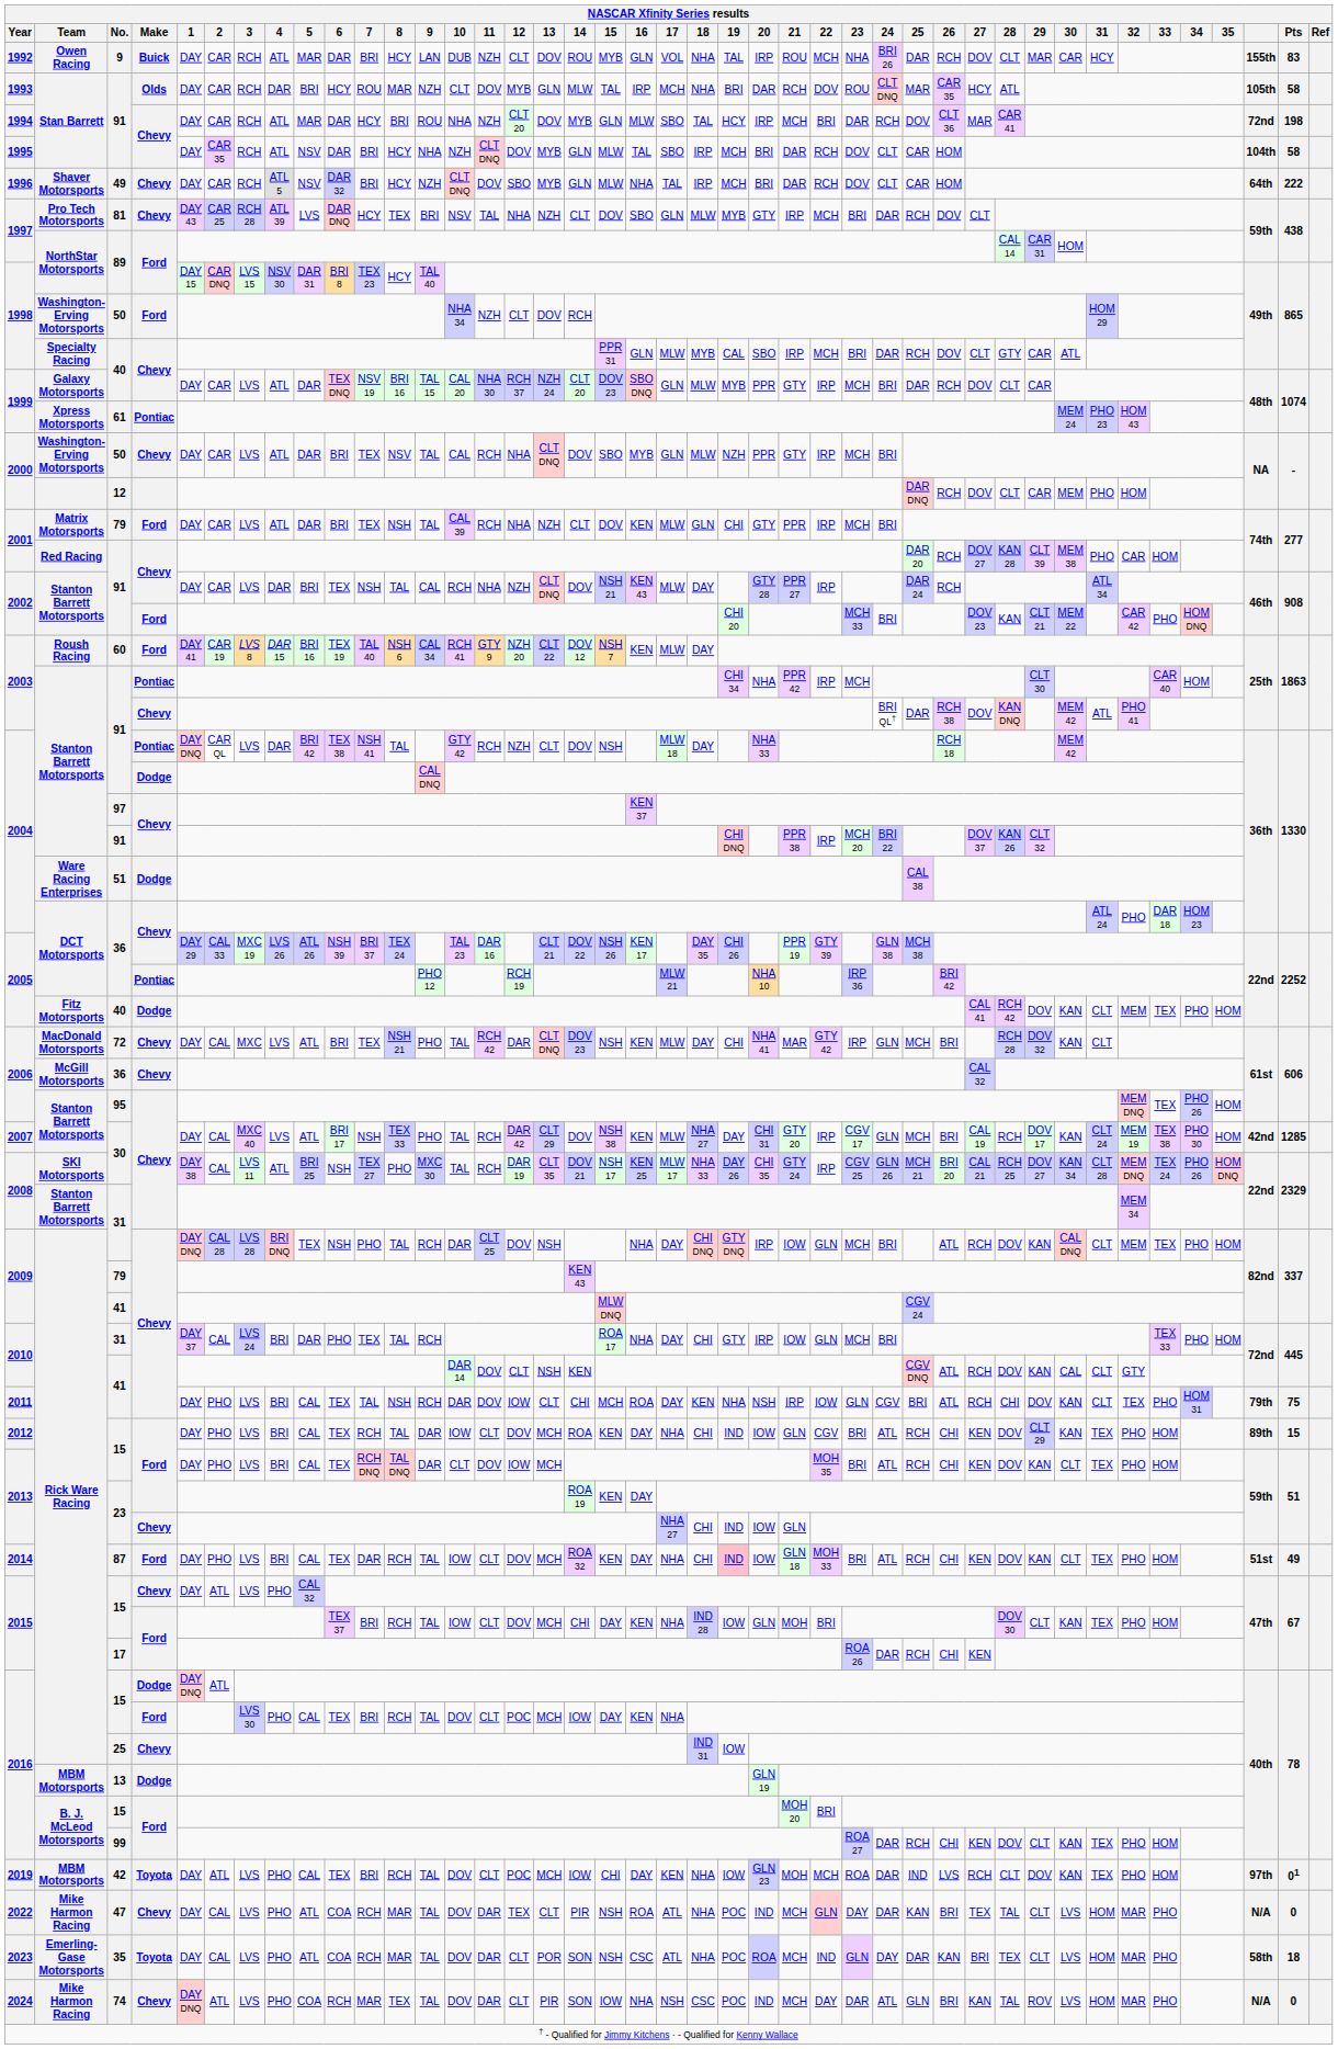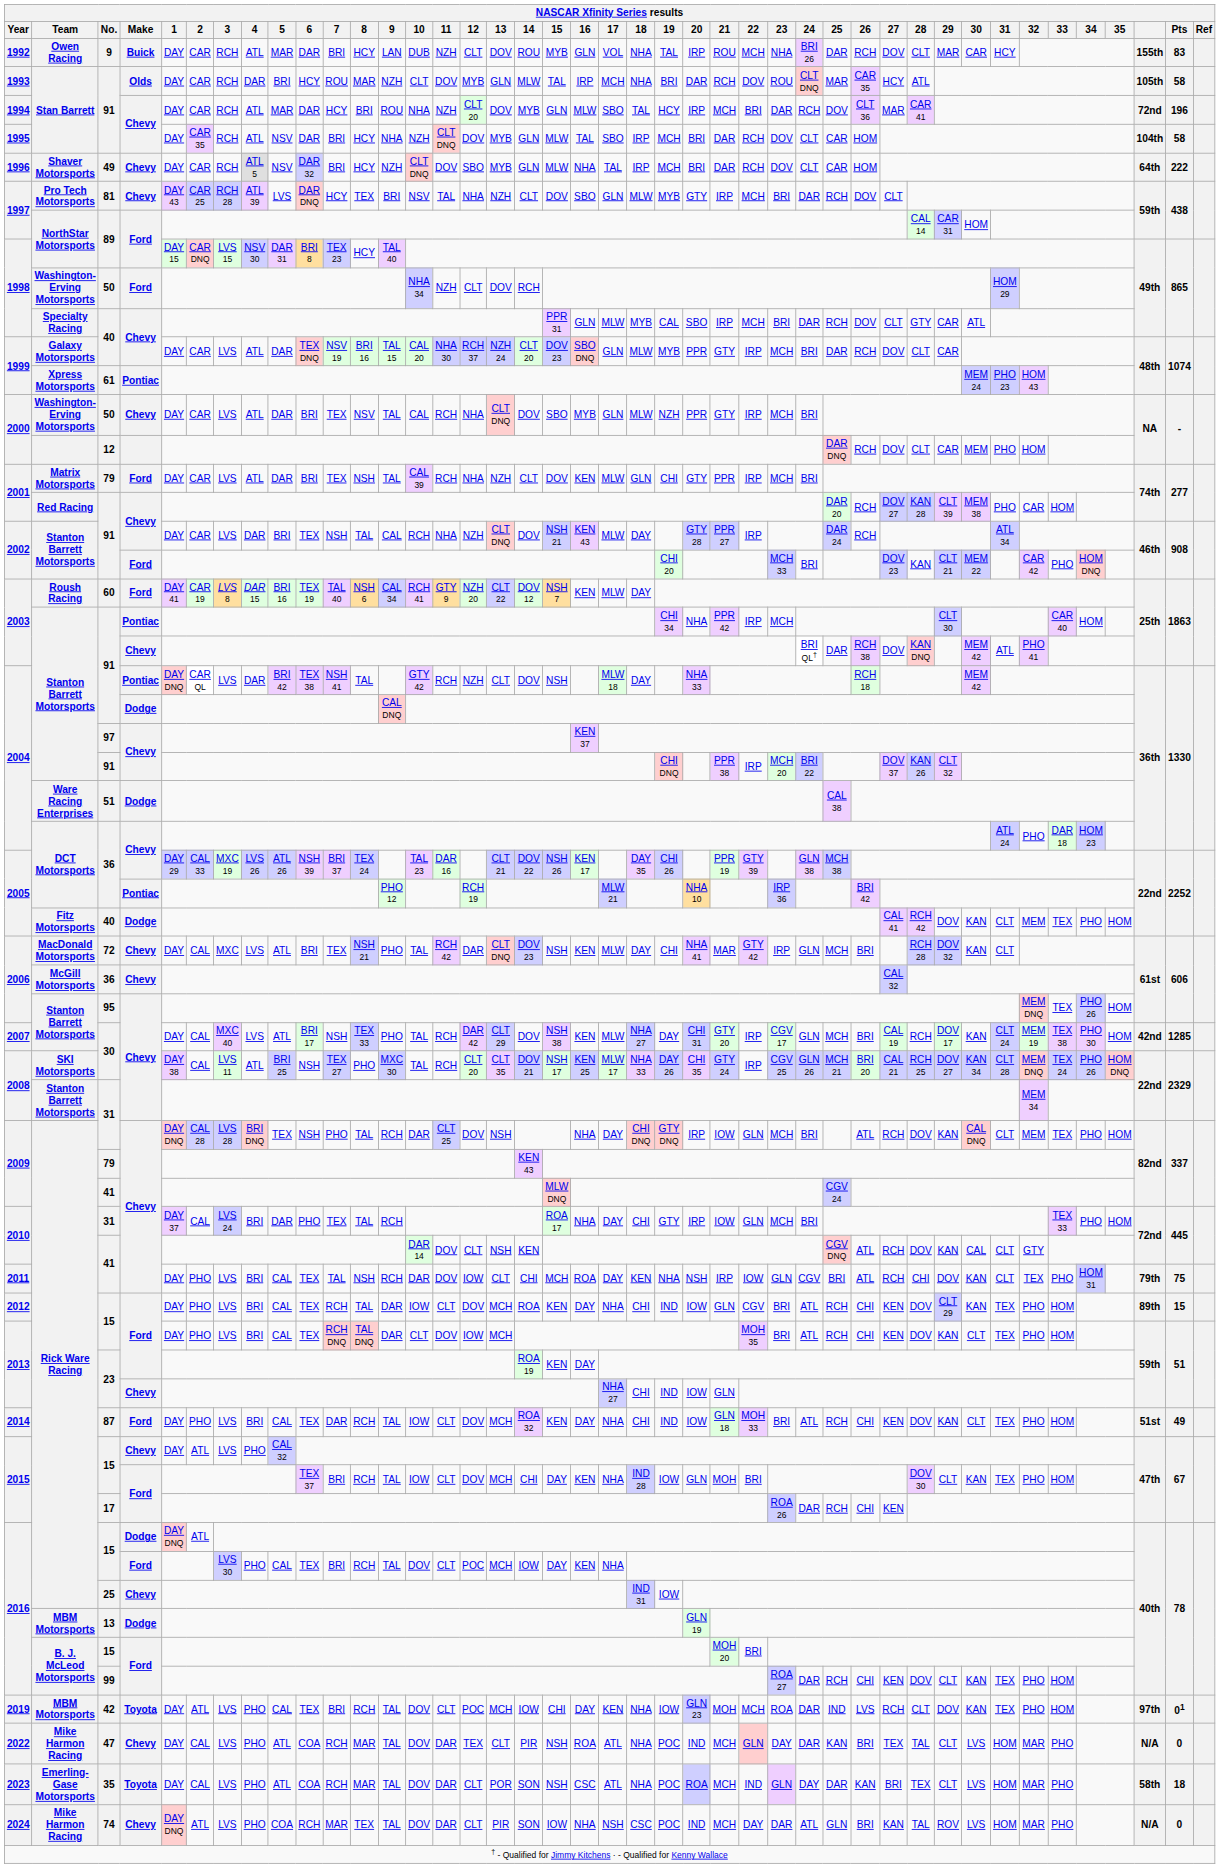1994 / 91 | Pts: 198 -> 196
2008 / 30 | 12: DAR 19 -> CLT 20
87 | 19: pink background -> no background
